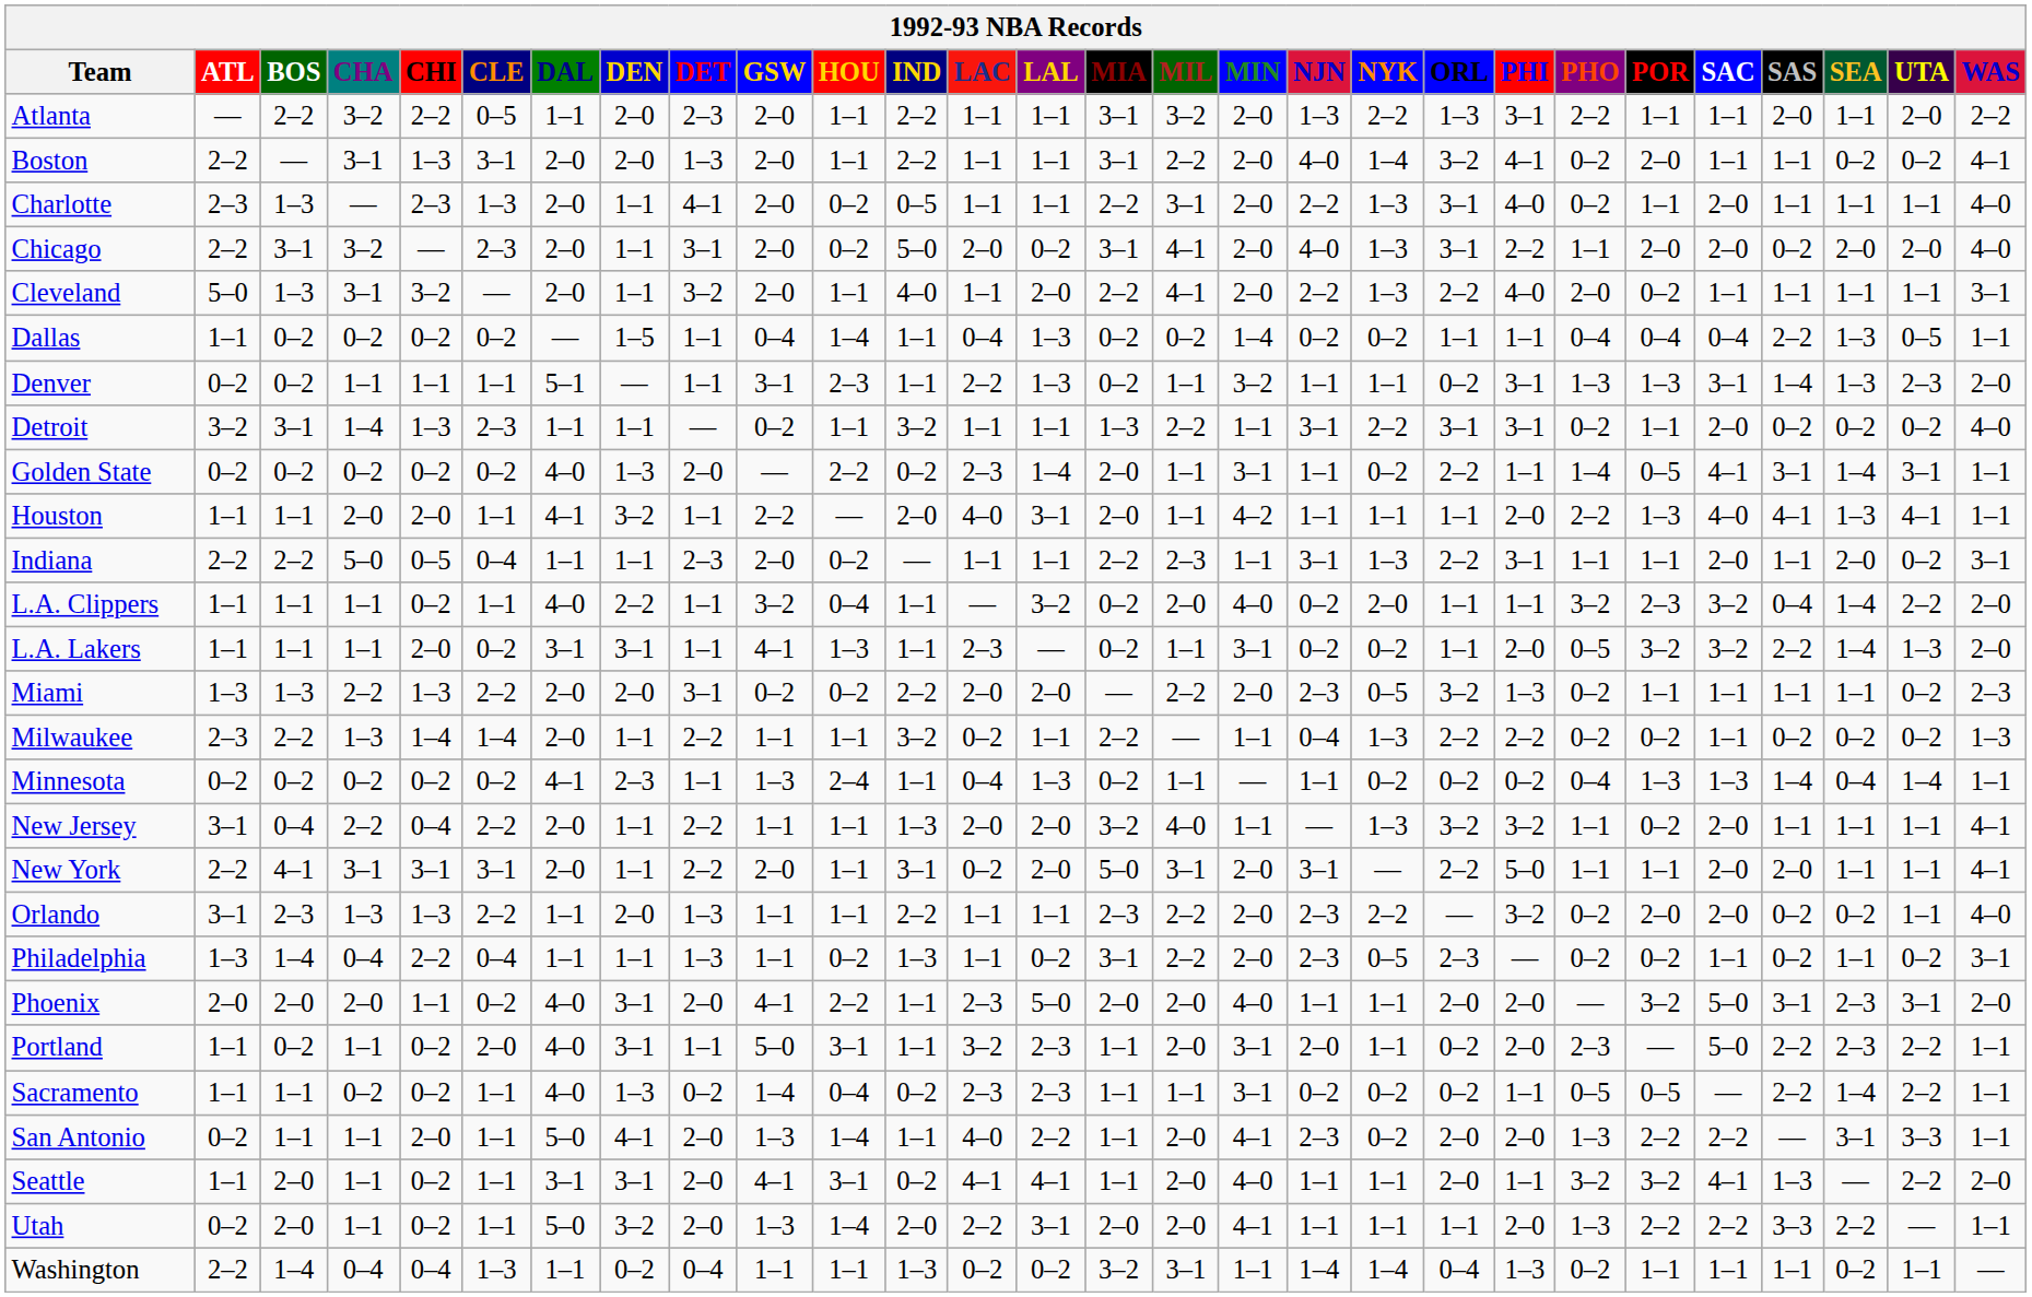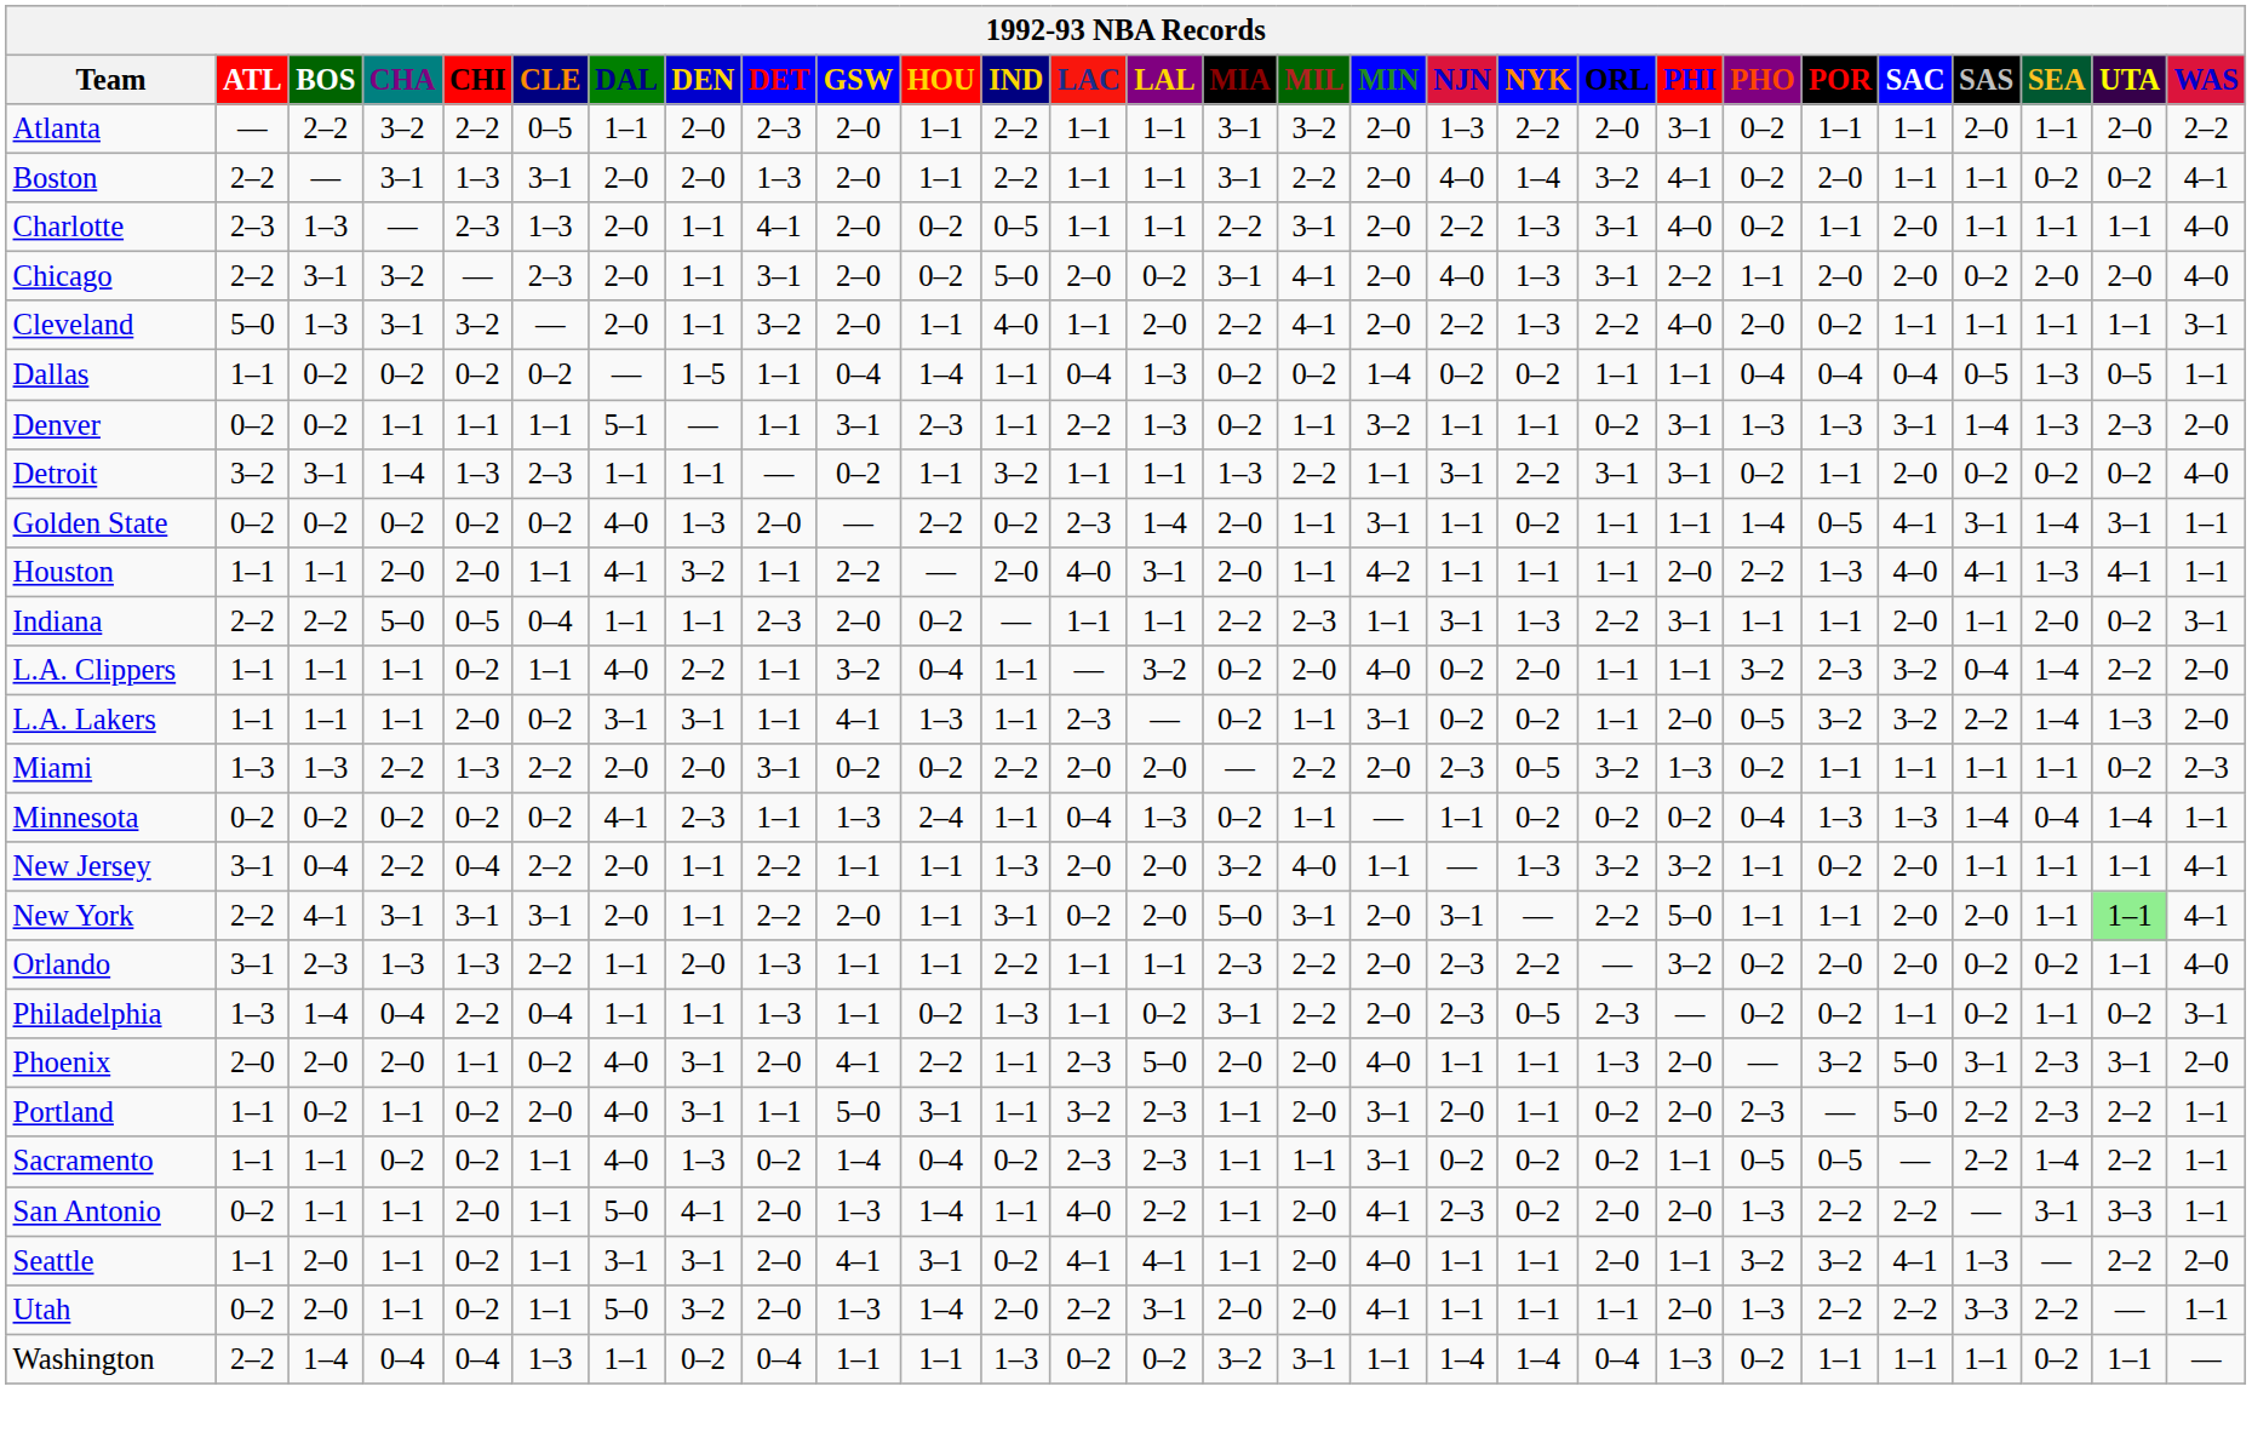Atlanta | ORL: 1–3 -> 2–0
Atlanta | PHO: 2–2 -> 0–2
Dallas | SAS: 2–2 -> 0–5
Golden State | ORL: 2–2 -> 1–1
- row: Milwaukee | 2–3 | 2–2 | 1–3 | 1–4 | 1–4 | 2–0 | 1–1 | 2–2 | 1–1 | 1–1 | 3–2 | 0–2 | 1–1 | 2–2 | — | 1–1 | 0–4 | 1–3 | 2–2 | 2–2 | 0–2 | 0–2 | 1–1 | 0–2 | 0–2 | 0–2 | 1–3
New York | UTA: no background -> lightgreen background
Phoenix | ORL: 2–0 -> 1–3
